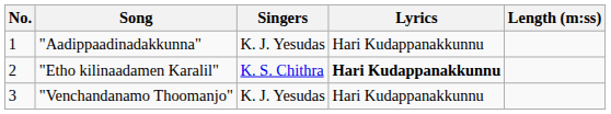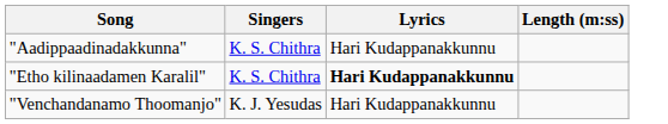- column: No. | 1 | 2 | 3
"Aadippaadinadakkunna" | Singers: K. J. Yesudas -> K. S. Chithra
